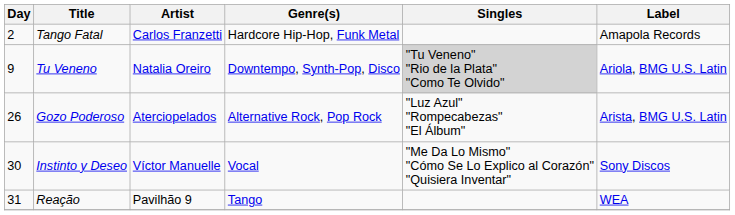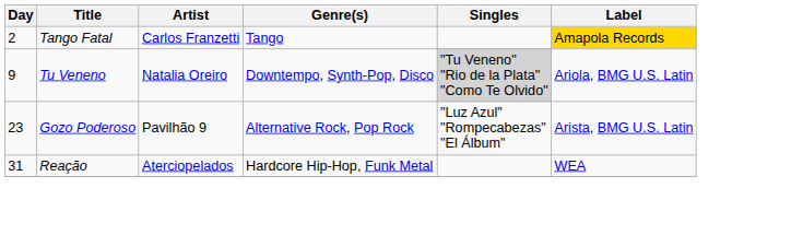Tango Fatal | Genre(s): Hardcore Hip-Hop, Funk Metal -> Tango
Tango Fatal | Label: no background -> gold background
Gozo Poderoso | Day: 26 -> 23
Gozo Poderoso | Artist: Aterciopelados -> Pavilhão 9
- row: 30 | Instinto y Deseo | Víctor Manuelle | Vocal | "Me Da Lo Mismo" "Cómo Se Lo Explico al Corazón" "Quisiera Inventar" | Sony Discos
Reação | Artist: Pavilhão 9 -> Aterciopelados
Reação | Genre(s): Tango -> Hardcore Hip-Hop, Funk Metal
